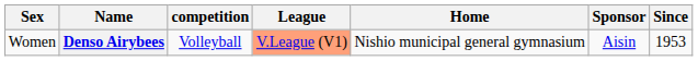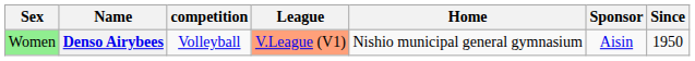Denso Airybees | Sex: no background -> lightgreen background
Denso Airybees | Since: 1953 -> 1950
